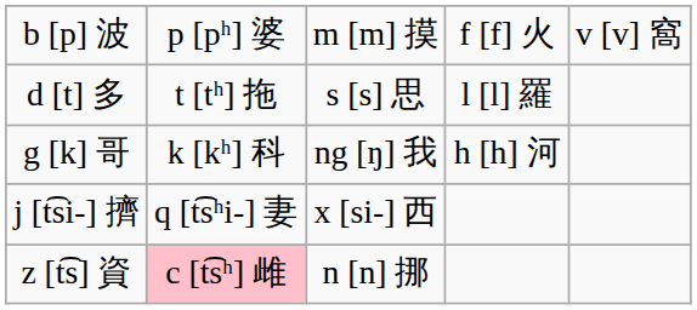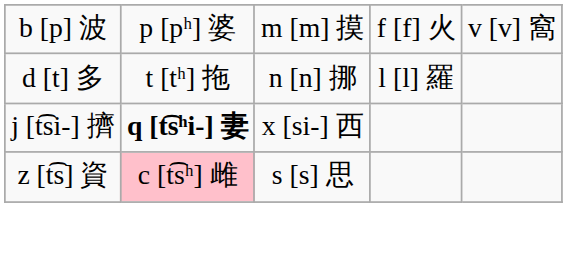d [t] 多 | column 3: s [s] 思 -> n [n] 挪
- row: g [k] 哥 | k [kʰ] 科 | ng [ŋ] 我 | h [h] 河
j [t͡si-] 擠 | column 2: normal -> bold
z [t͡s] 資 | column 3: n [n] 挪 -> s [s] 思
